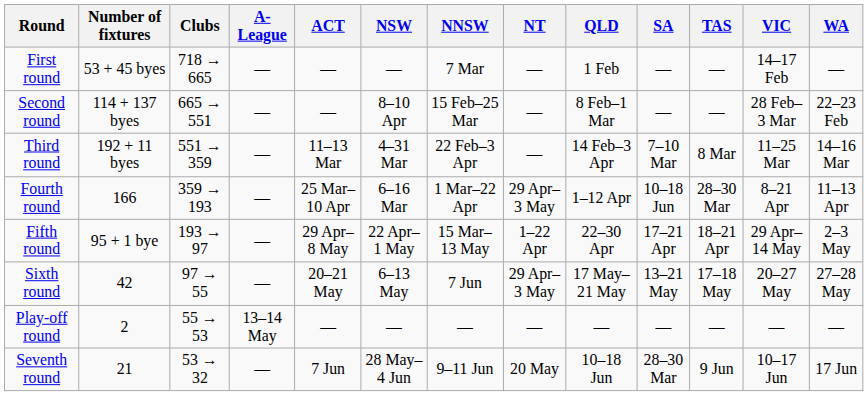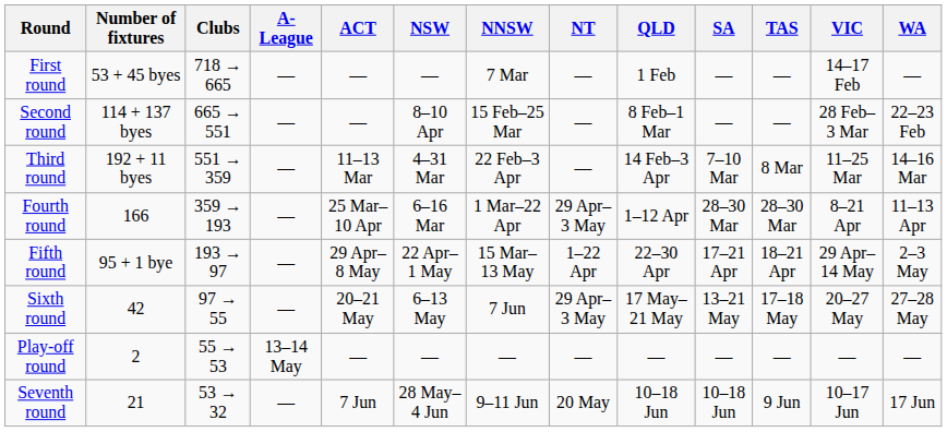Fourth round | SA: 10–18 Jun -> 28–30 Mar
Seventh round | SA: 28–30 Mar -> 10–18 Jun
